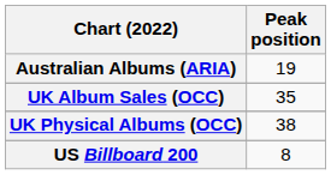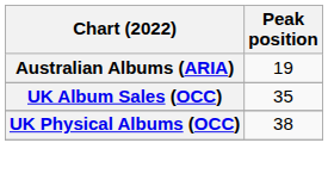- row: US Billboard 200 | 8
